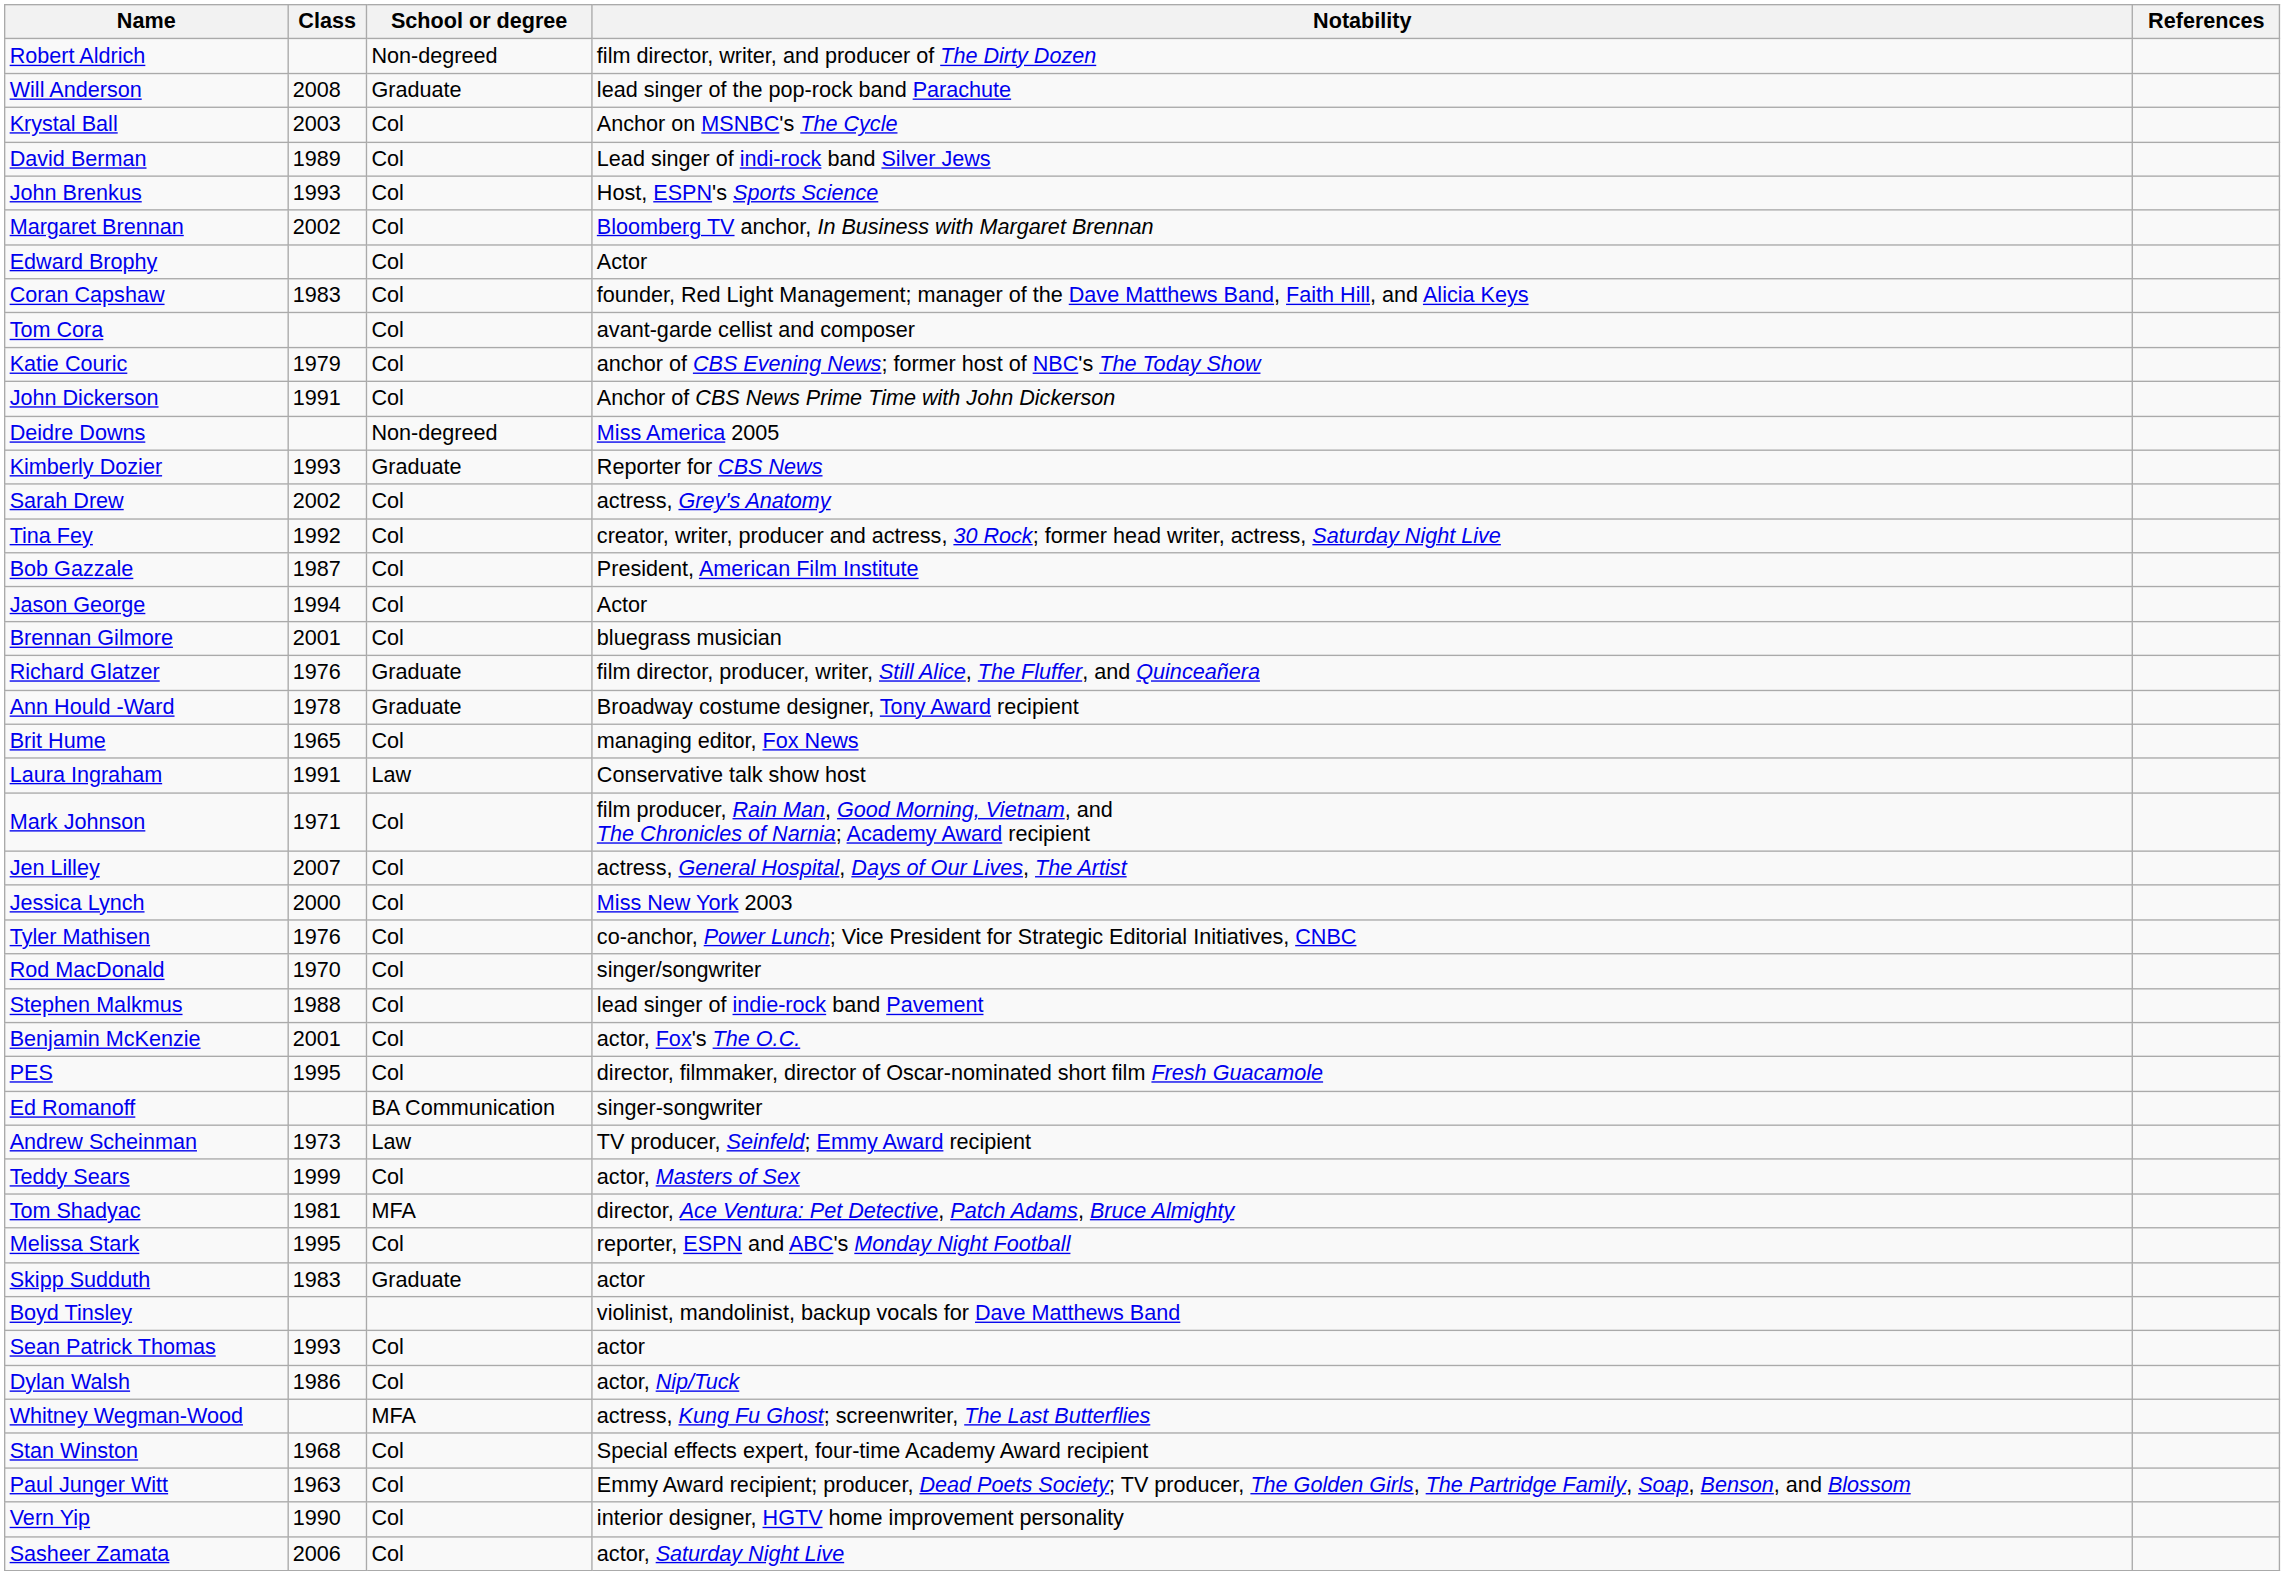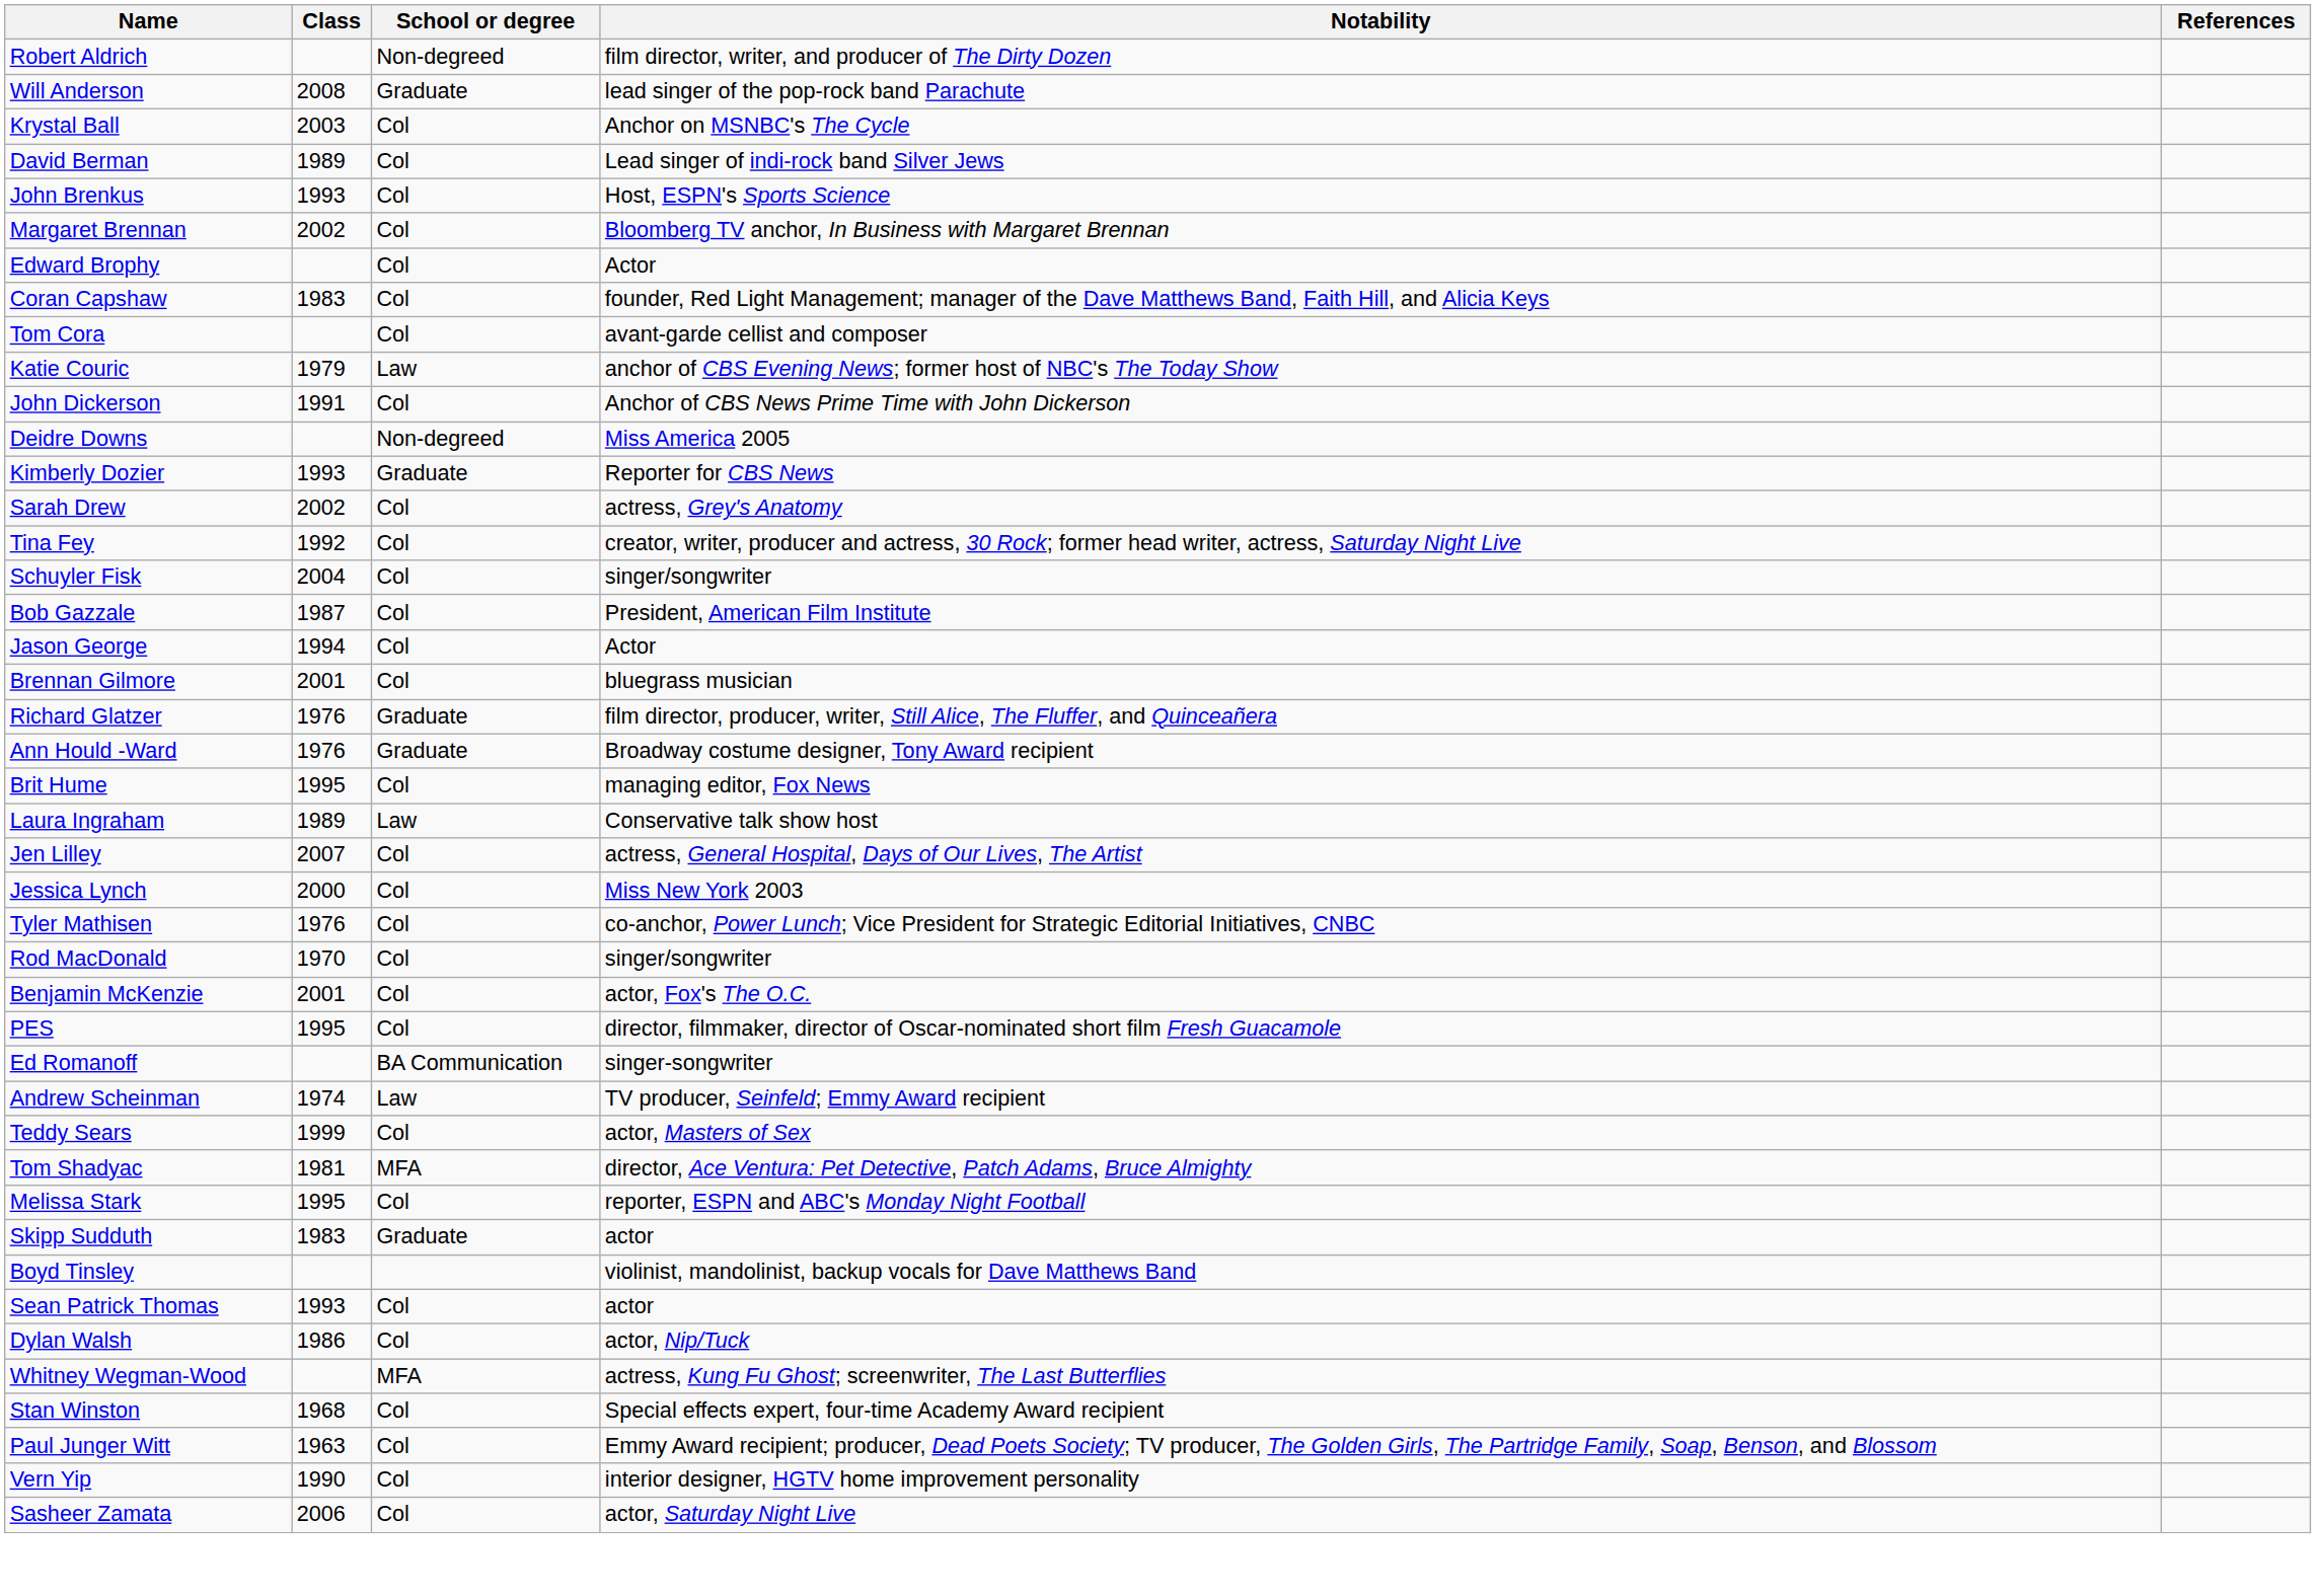Katie Couric | School or degree: Col -> Law
+ row: Schuyler Fisk | 2004 | Col | singer/songwriter
Ann Hould -Ward | Class: 1978 -> 1976
Brit Hume | Class: 1965 -> 1995
Laura Ingraham | Class: 1991 -> 1989
- row: Mark Johnson | 1971 | Col | film producer, Rain Man, Good Morning, Vietnam, and The Chronicles of Narnia; Academy Award recipient
- row: Stephen Malkmus | 1988 | Col | lead singer of indie-rock band Pavement
Andrew Scheinman | Class: 1973 -> 1974
